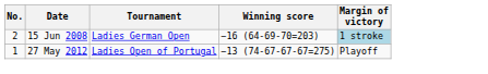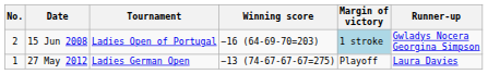+ column: Runner-up | Gwladys Nocera Georgina Simpson | Laura Davies
15 Jun 2008 | Tournament: Ladies German Open -> Ladies Open of Portugal
27 May 2012 | Tournament: Ladies Open of Portugal -> Ladies German Open
